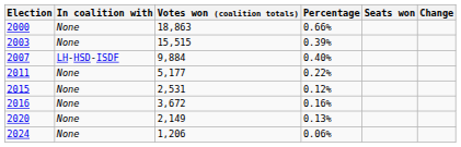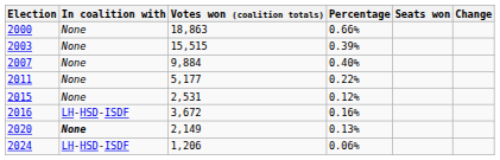2007 | In coalition with: LH-HSD-ISDF -> None
2016 | In coalition with: None -> LH-HSD-ISDF
2020 | In coalition with: normal -> bold
2024 | In coalition with: None -> LH-HSD-ISDF
